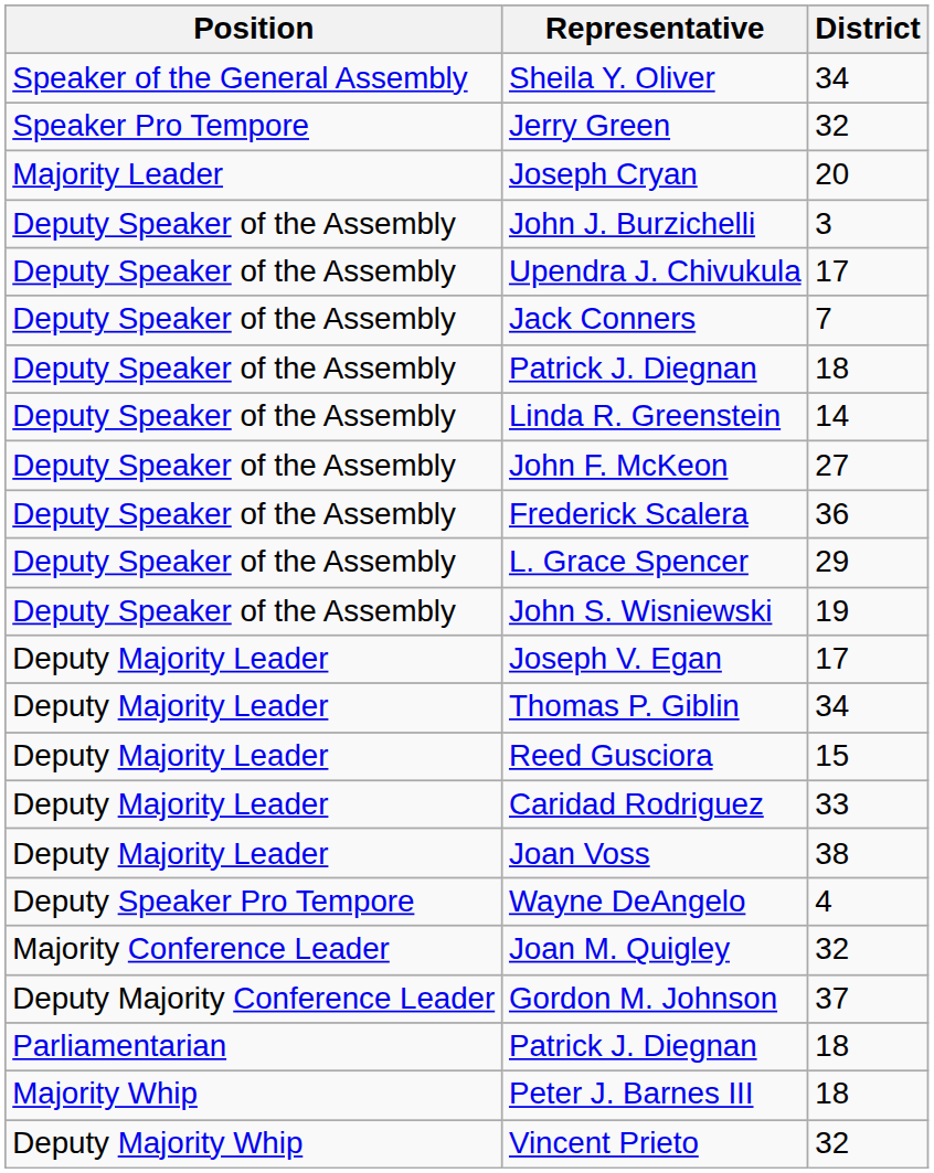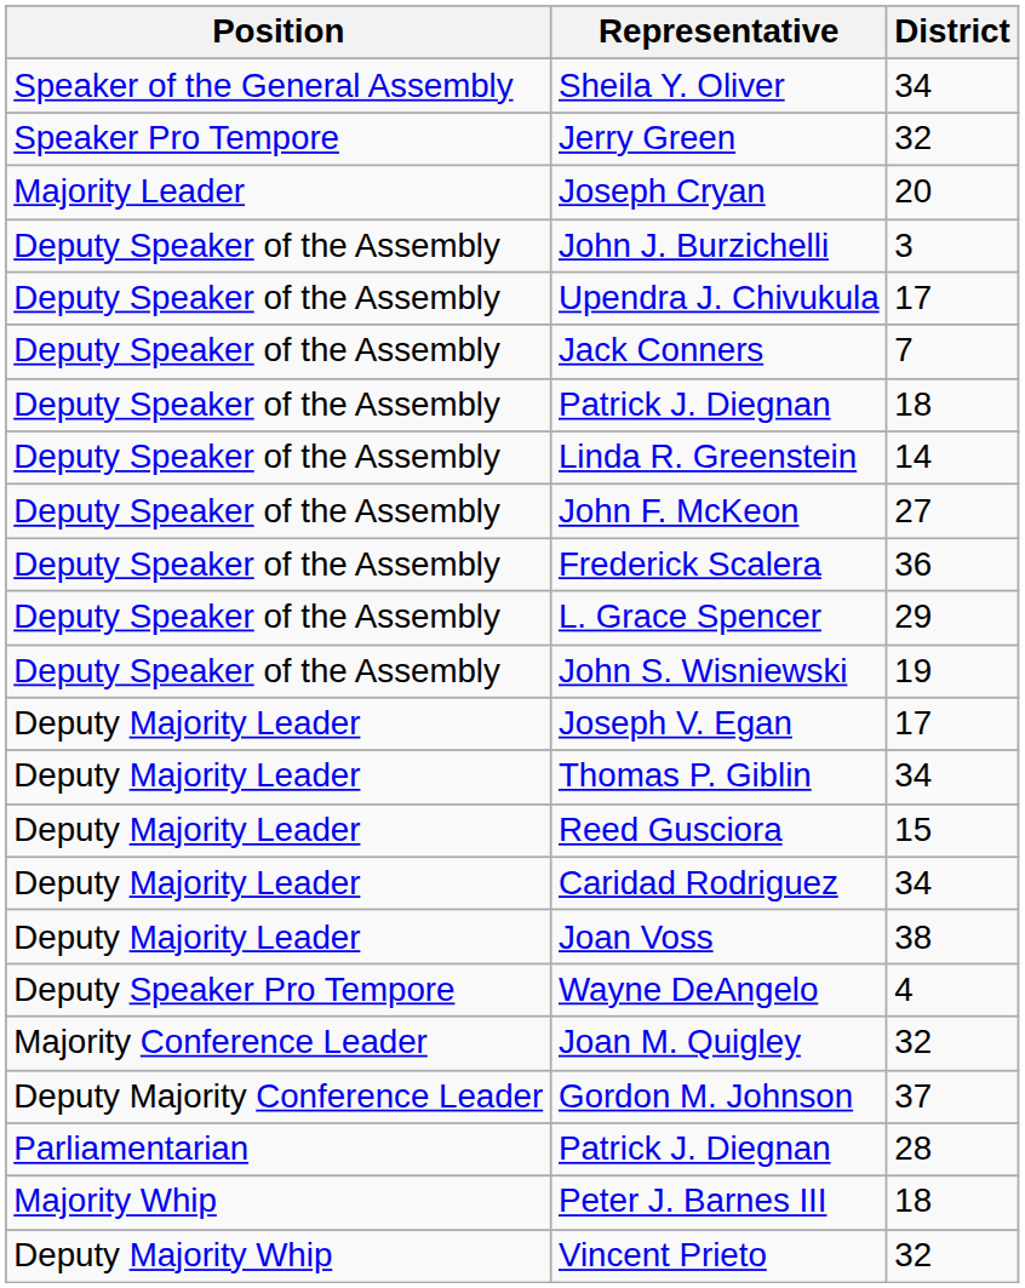Caridad Rodriguez | District: 33 -> 34
Parliamentarian / Patrick J. Diegnan | District: 18 -> 28
